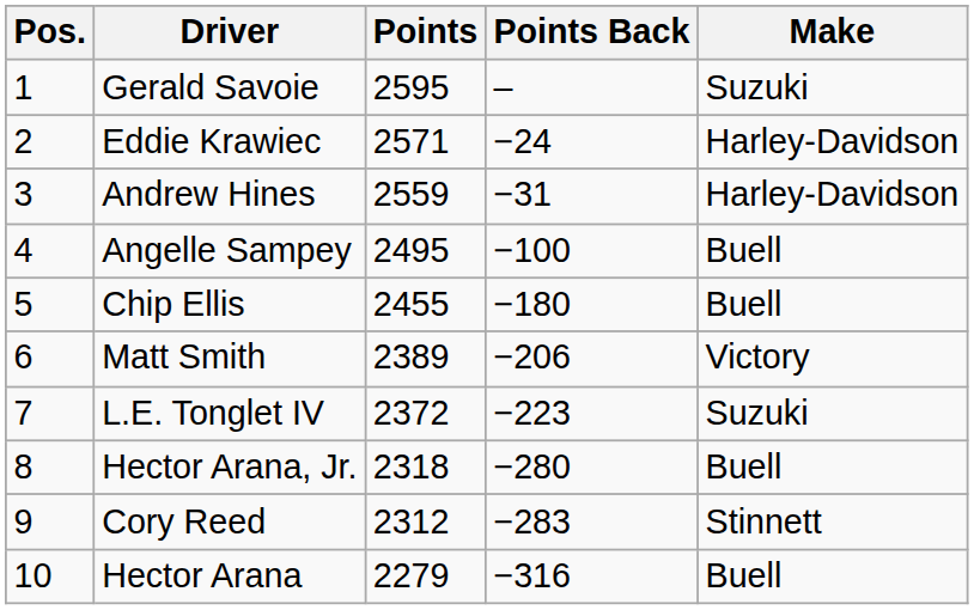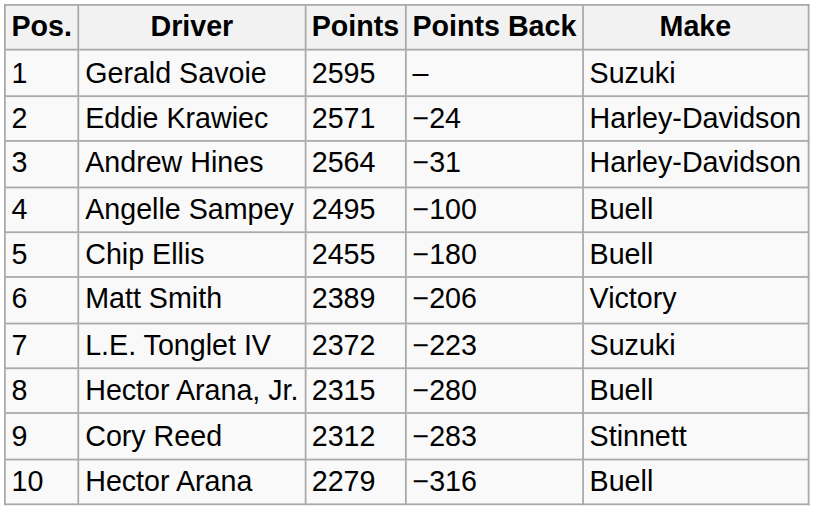Andrew Hines | Points: 2559 -> 2564
Hector Arana, Jr. | Points: 2318 -> 2315
